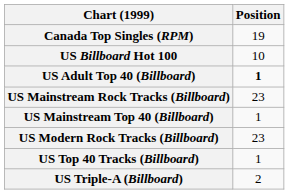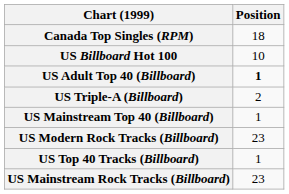Canada Top Singles (RPM) | Position: 19 -> 18
rows swapped: US Mainstream Rock Tracks (Billboard) <-> US Triple-A (Billboard)
